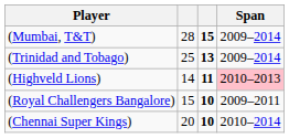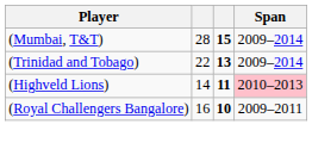(Trinidad and Tobago) | column 2: 25 -> 22
(Royal Challengers Bangalore) | column 2: 15 -> 16
- row: (Chennai Super Kings) | 20 | 10 | 2010–2014
